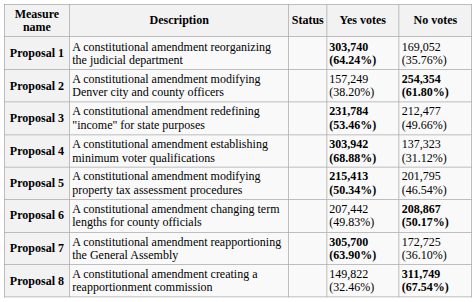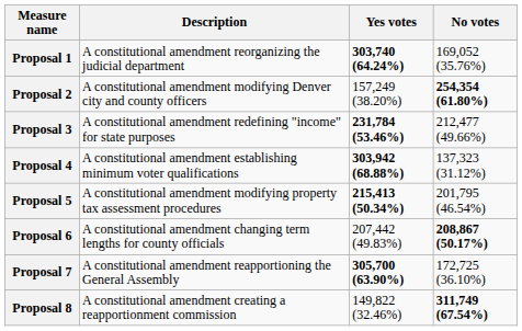- column: Status
